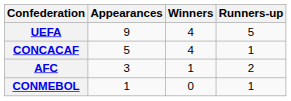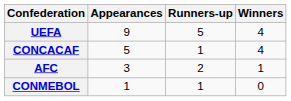columns swapped: Winners <-> Runners-up
